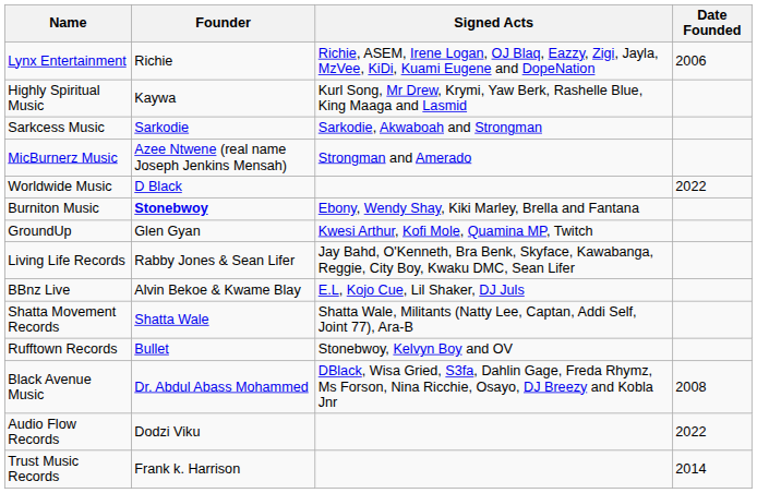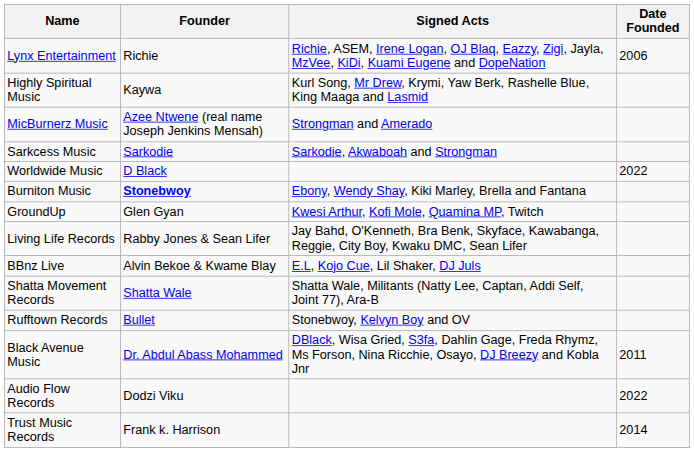rows swapped: Sarkcess Music <-> MicBurnerz Music
Black Avenue Music | Date Founded: 2008 -> 2011
